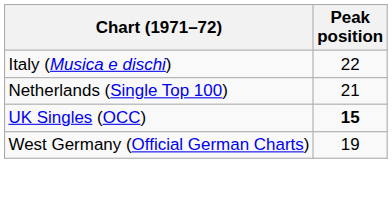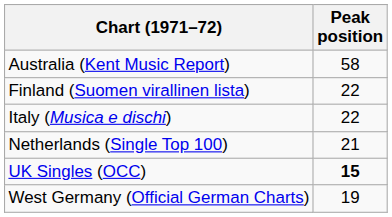+ row: Australia (Kent Music Report) | 58
+ row: Finland (Suomen virallinen lista) | 22
